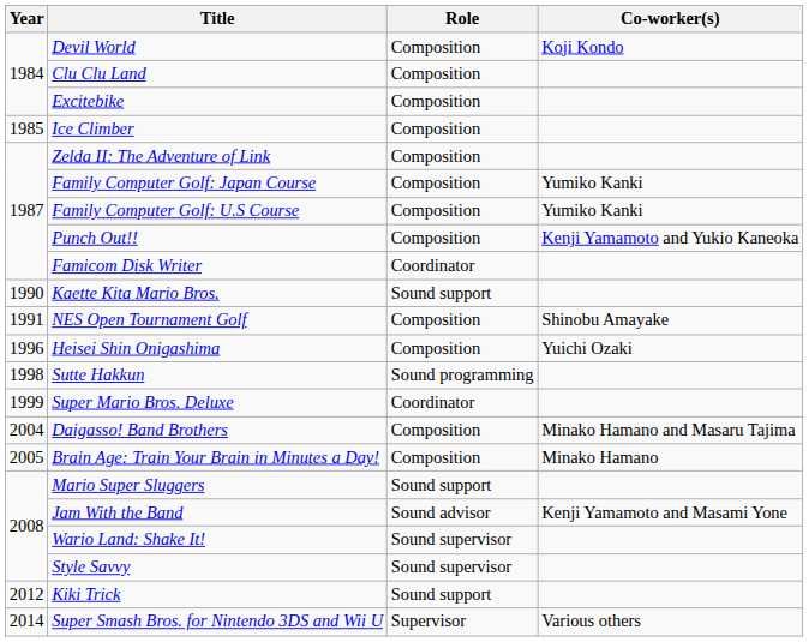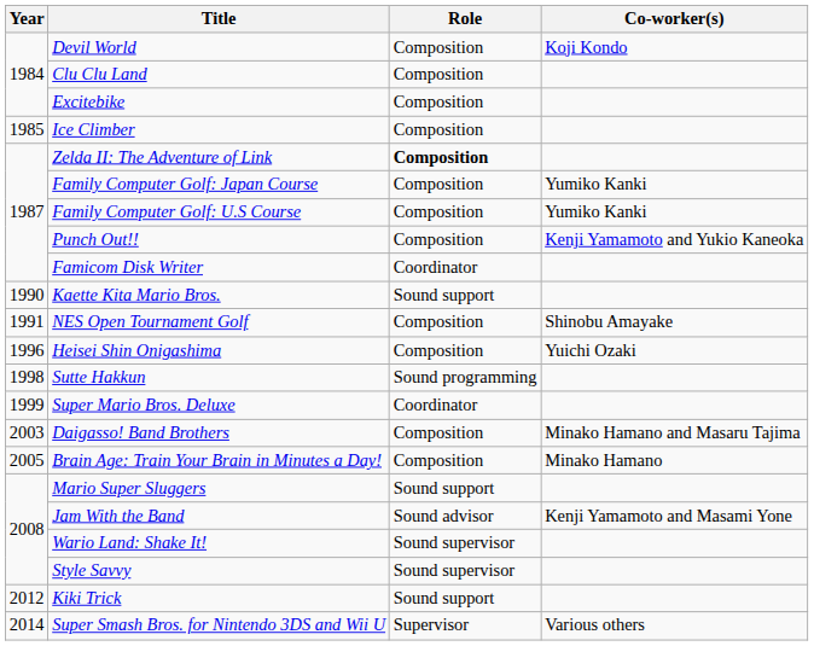Zelda II: The Adventure of Link | Role: normal -> bold
Daigasso! Band Brothers | Year: 2004 -> 2003
